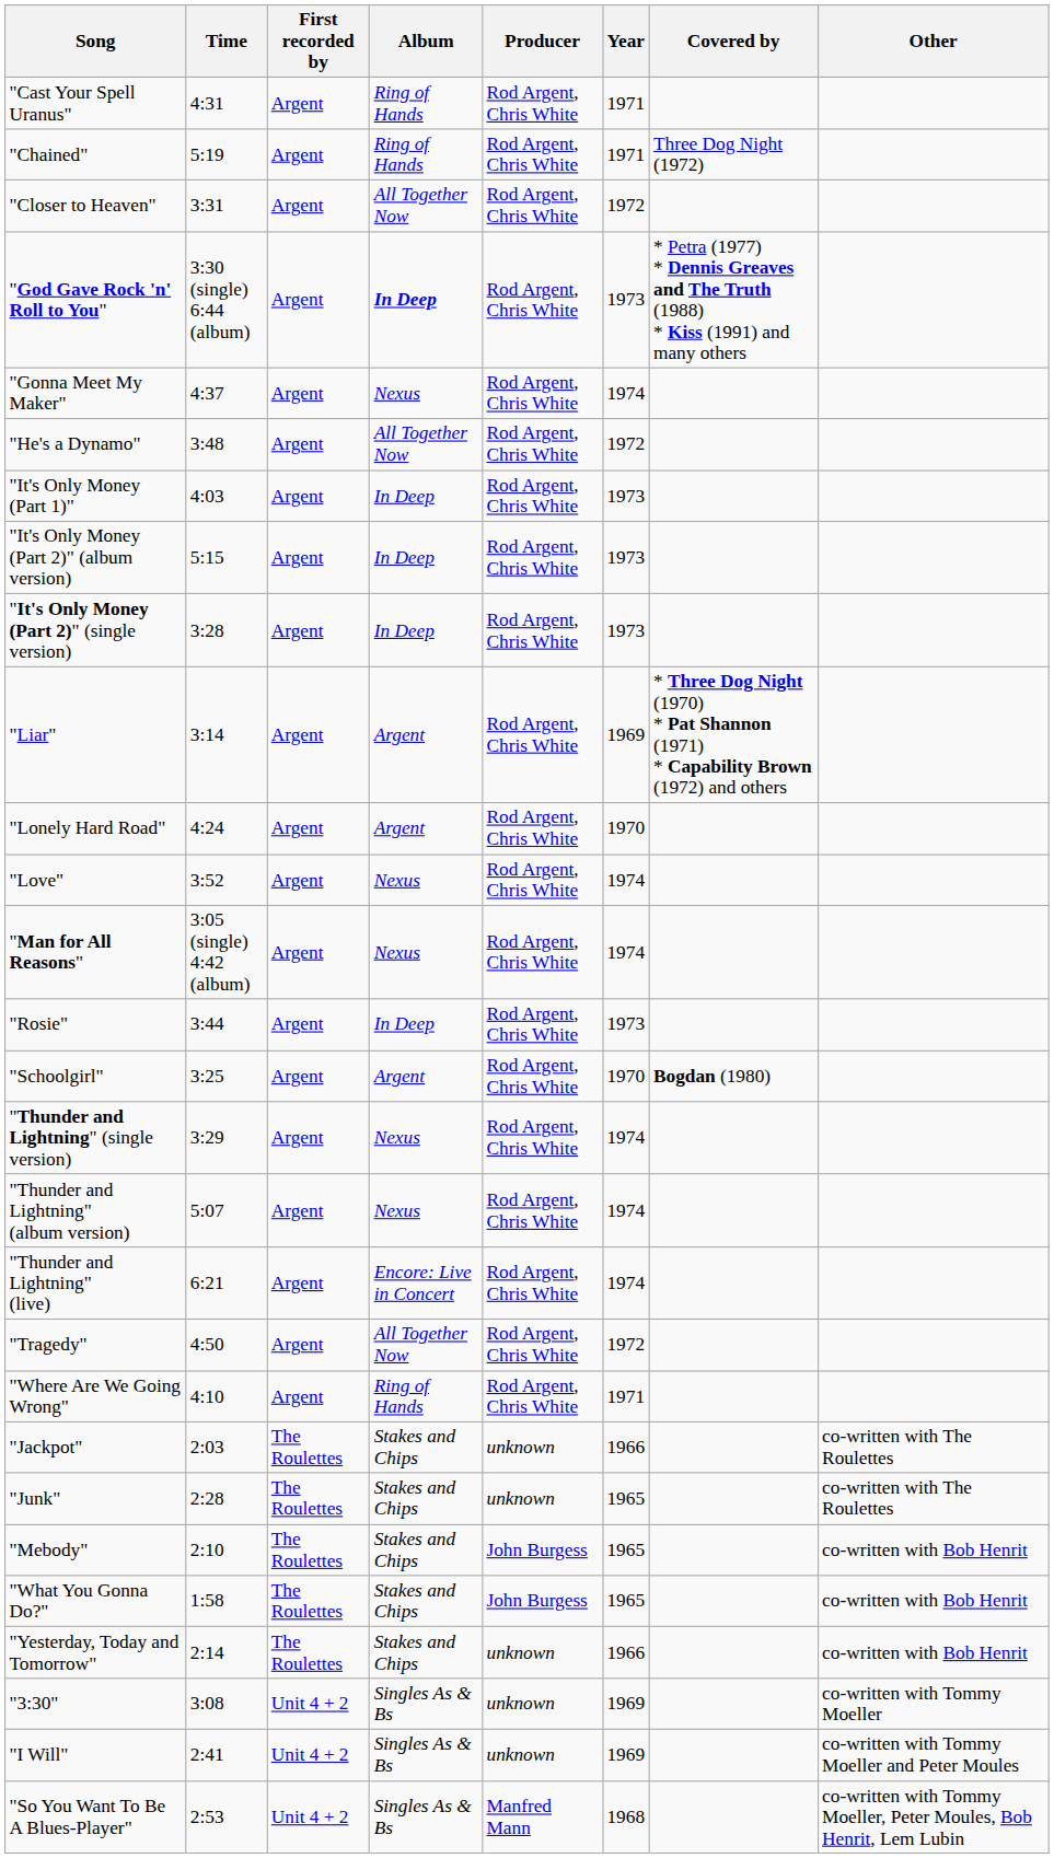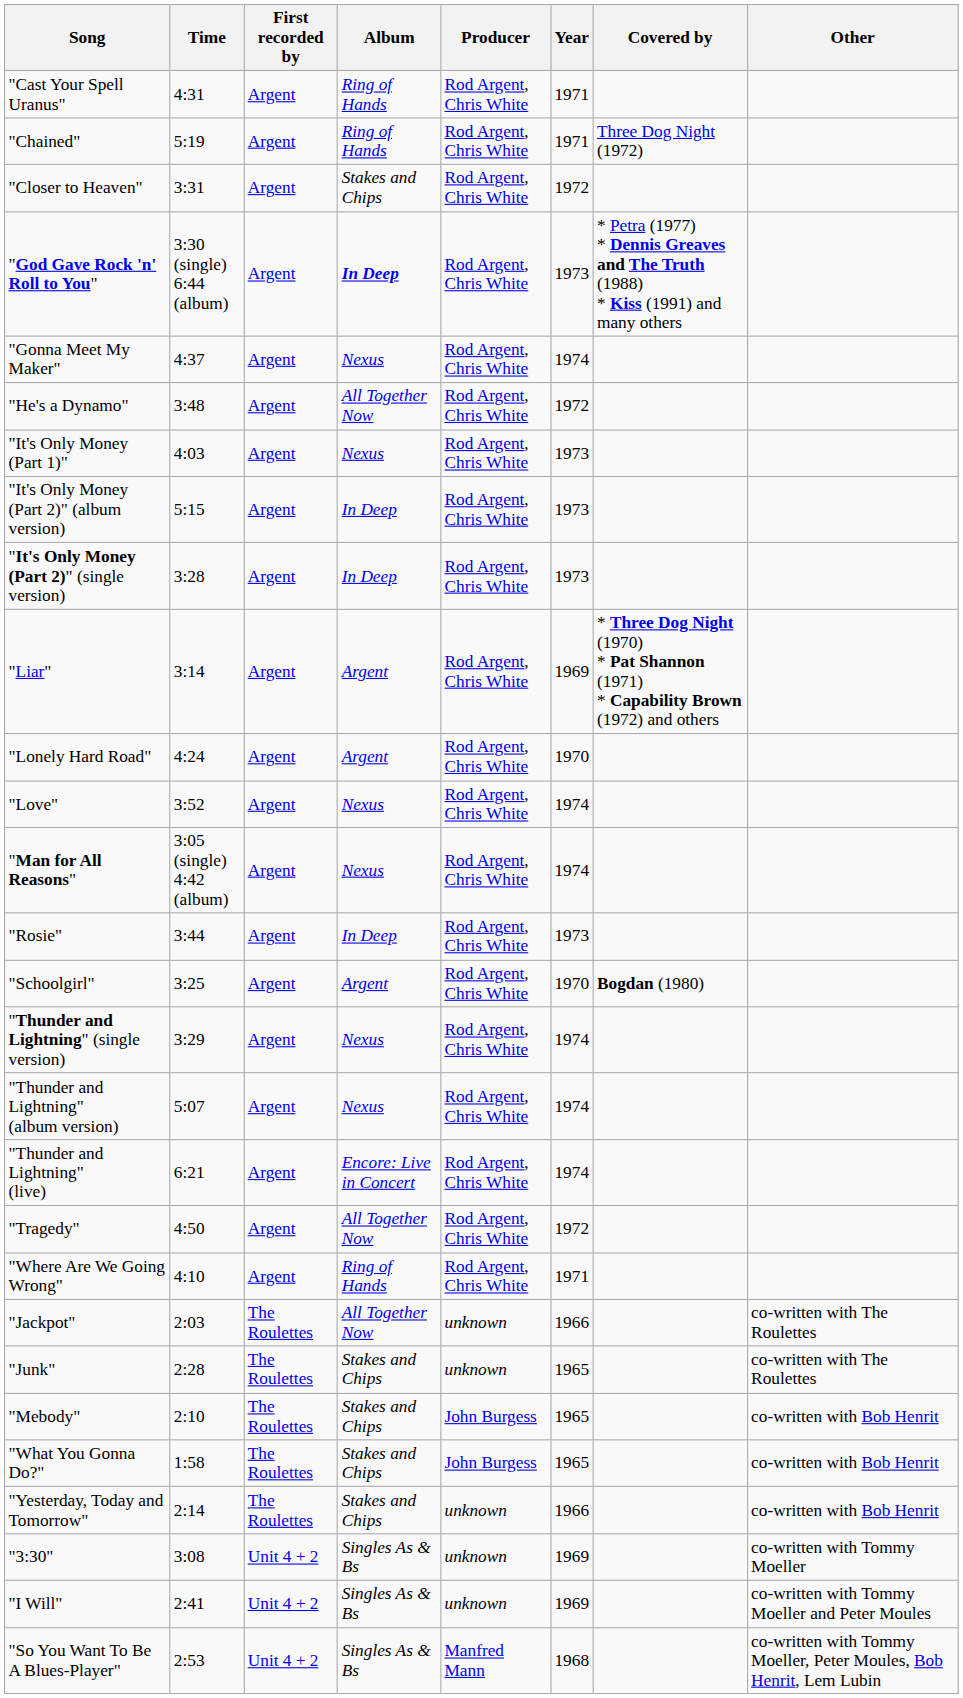"Closer to Heaven" | Album: All Together Now -> Stakes and Chips
"It's Only Money (Part 1)" | Album: In Deep -> Nexus
"Jackpot" | Album: Stakes and Chips -> All Together Now
